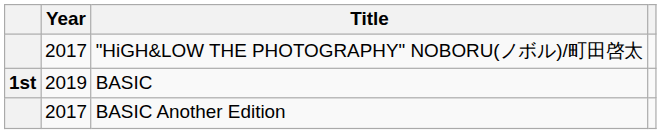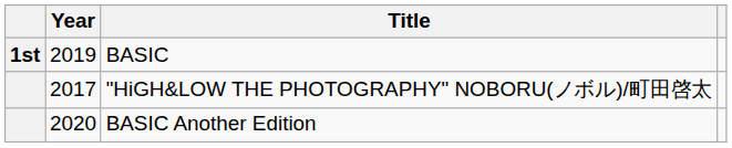rows swapped: "HiGH&LOW THE PHOTOGRAPHY" NOBORU(ノボル)/町田啓太 <-> BASIC
BASIC Another Edition | Year: 2017 -> 2020
